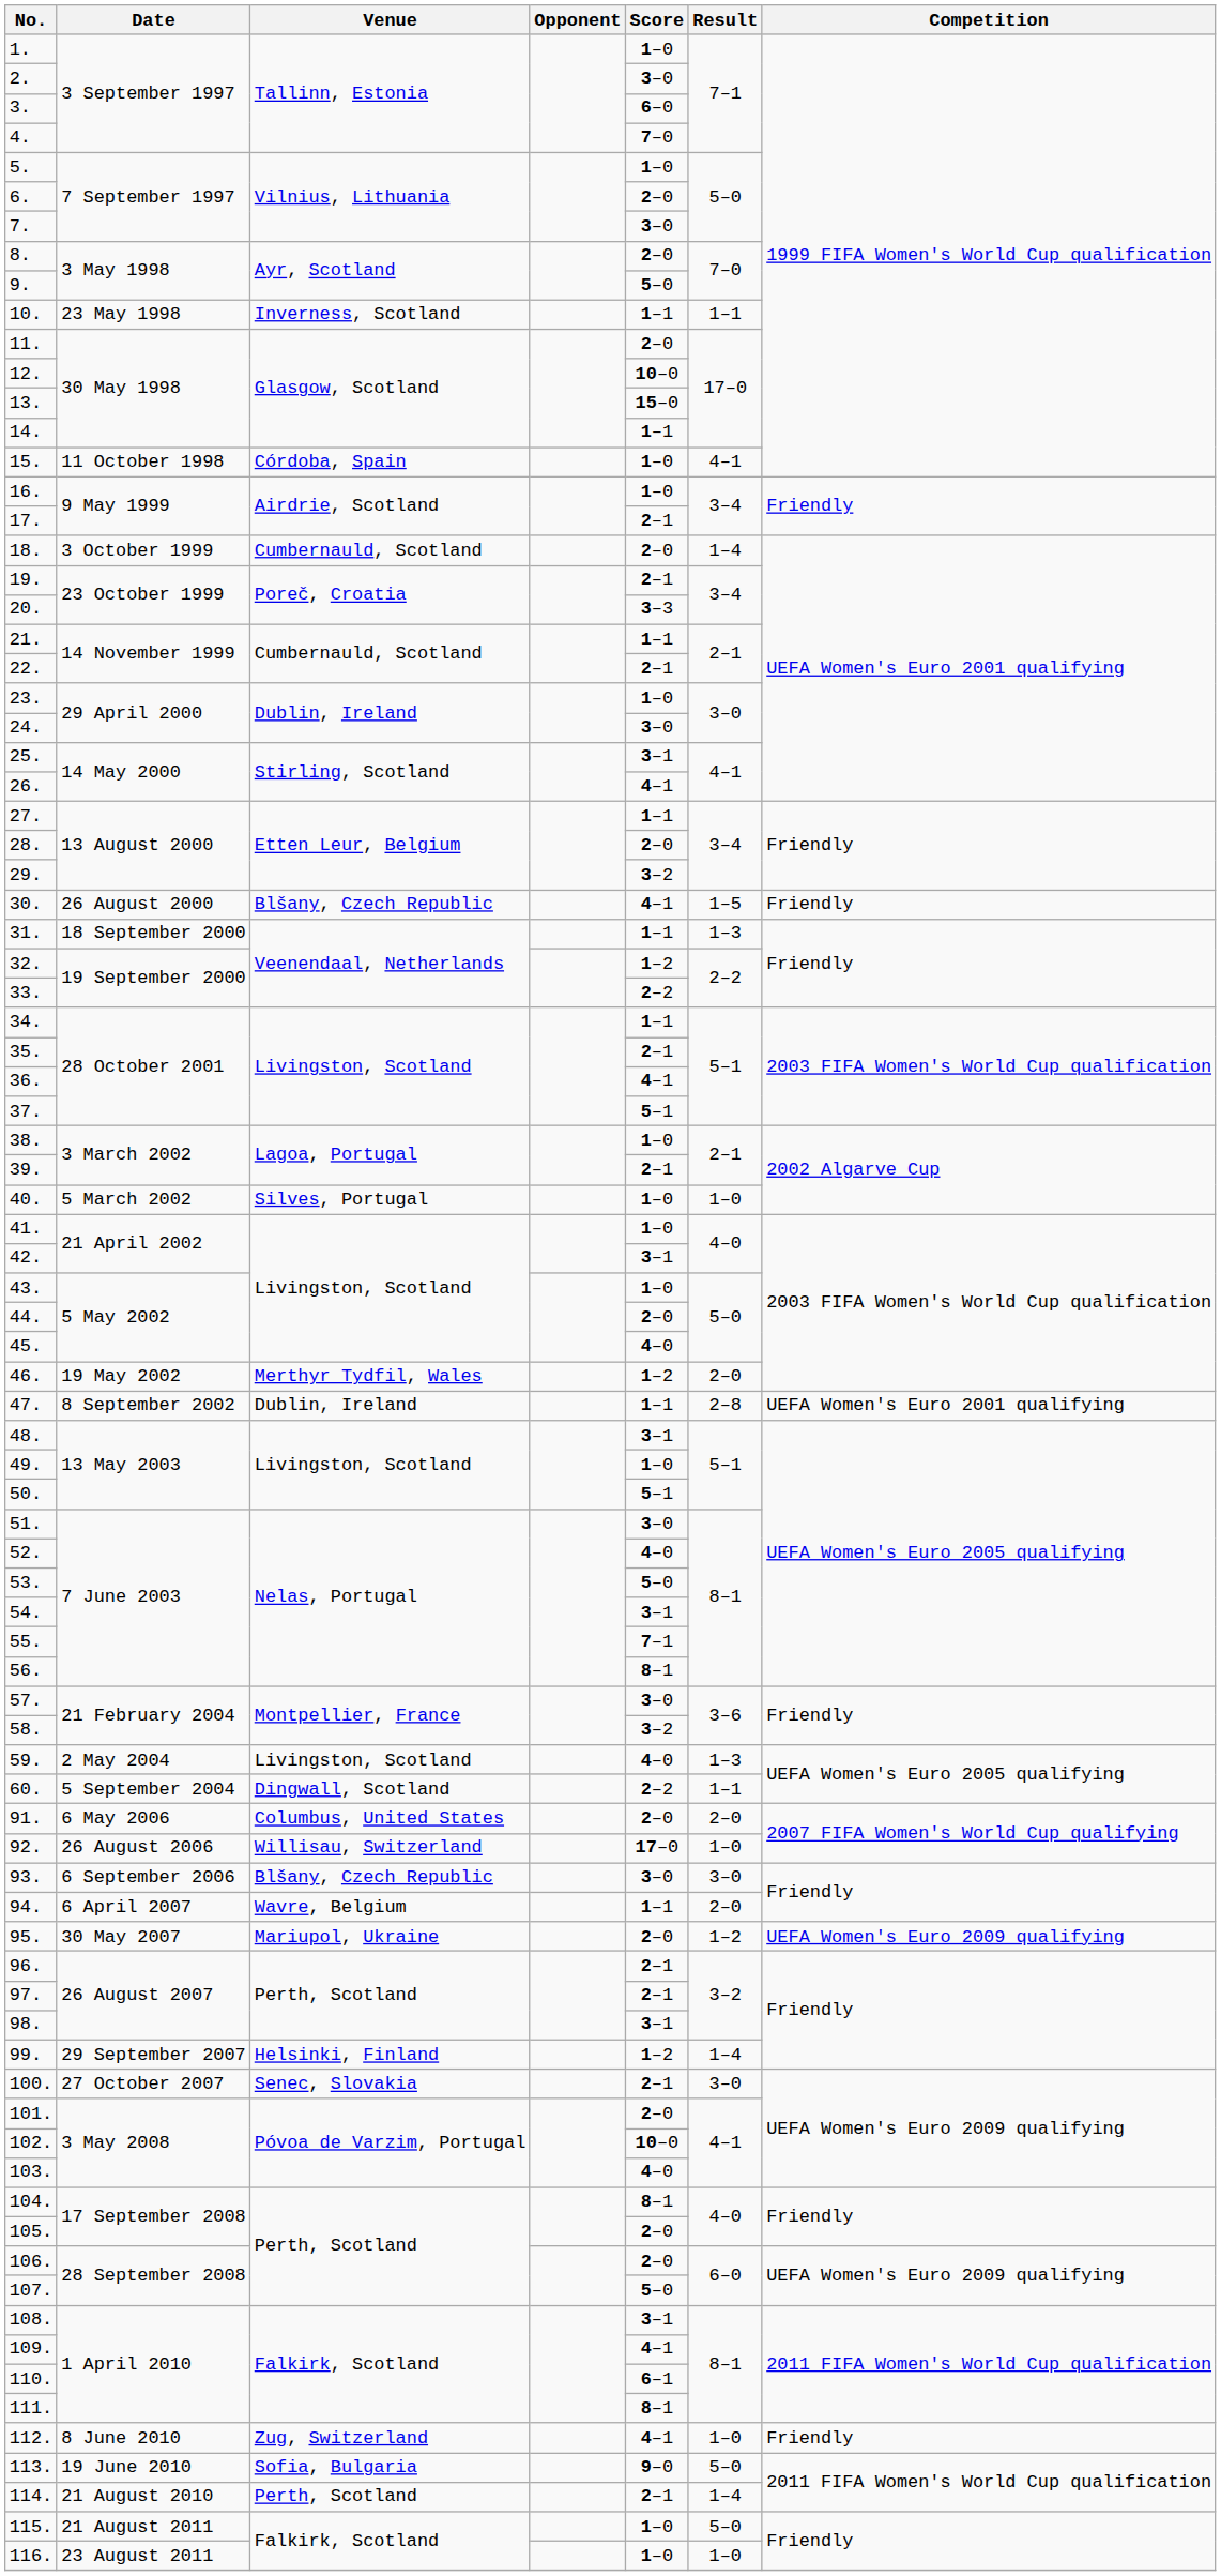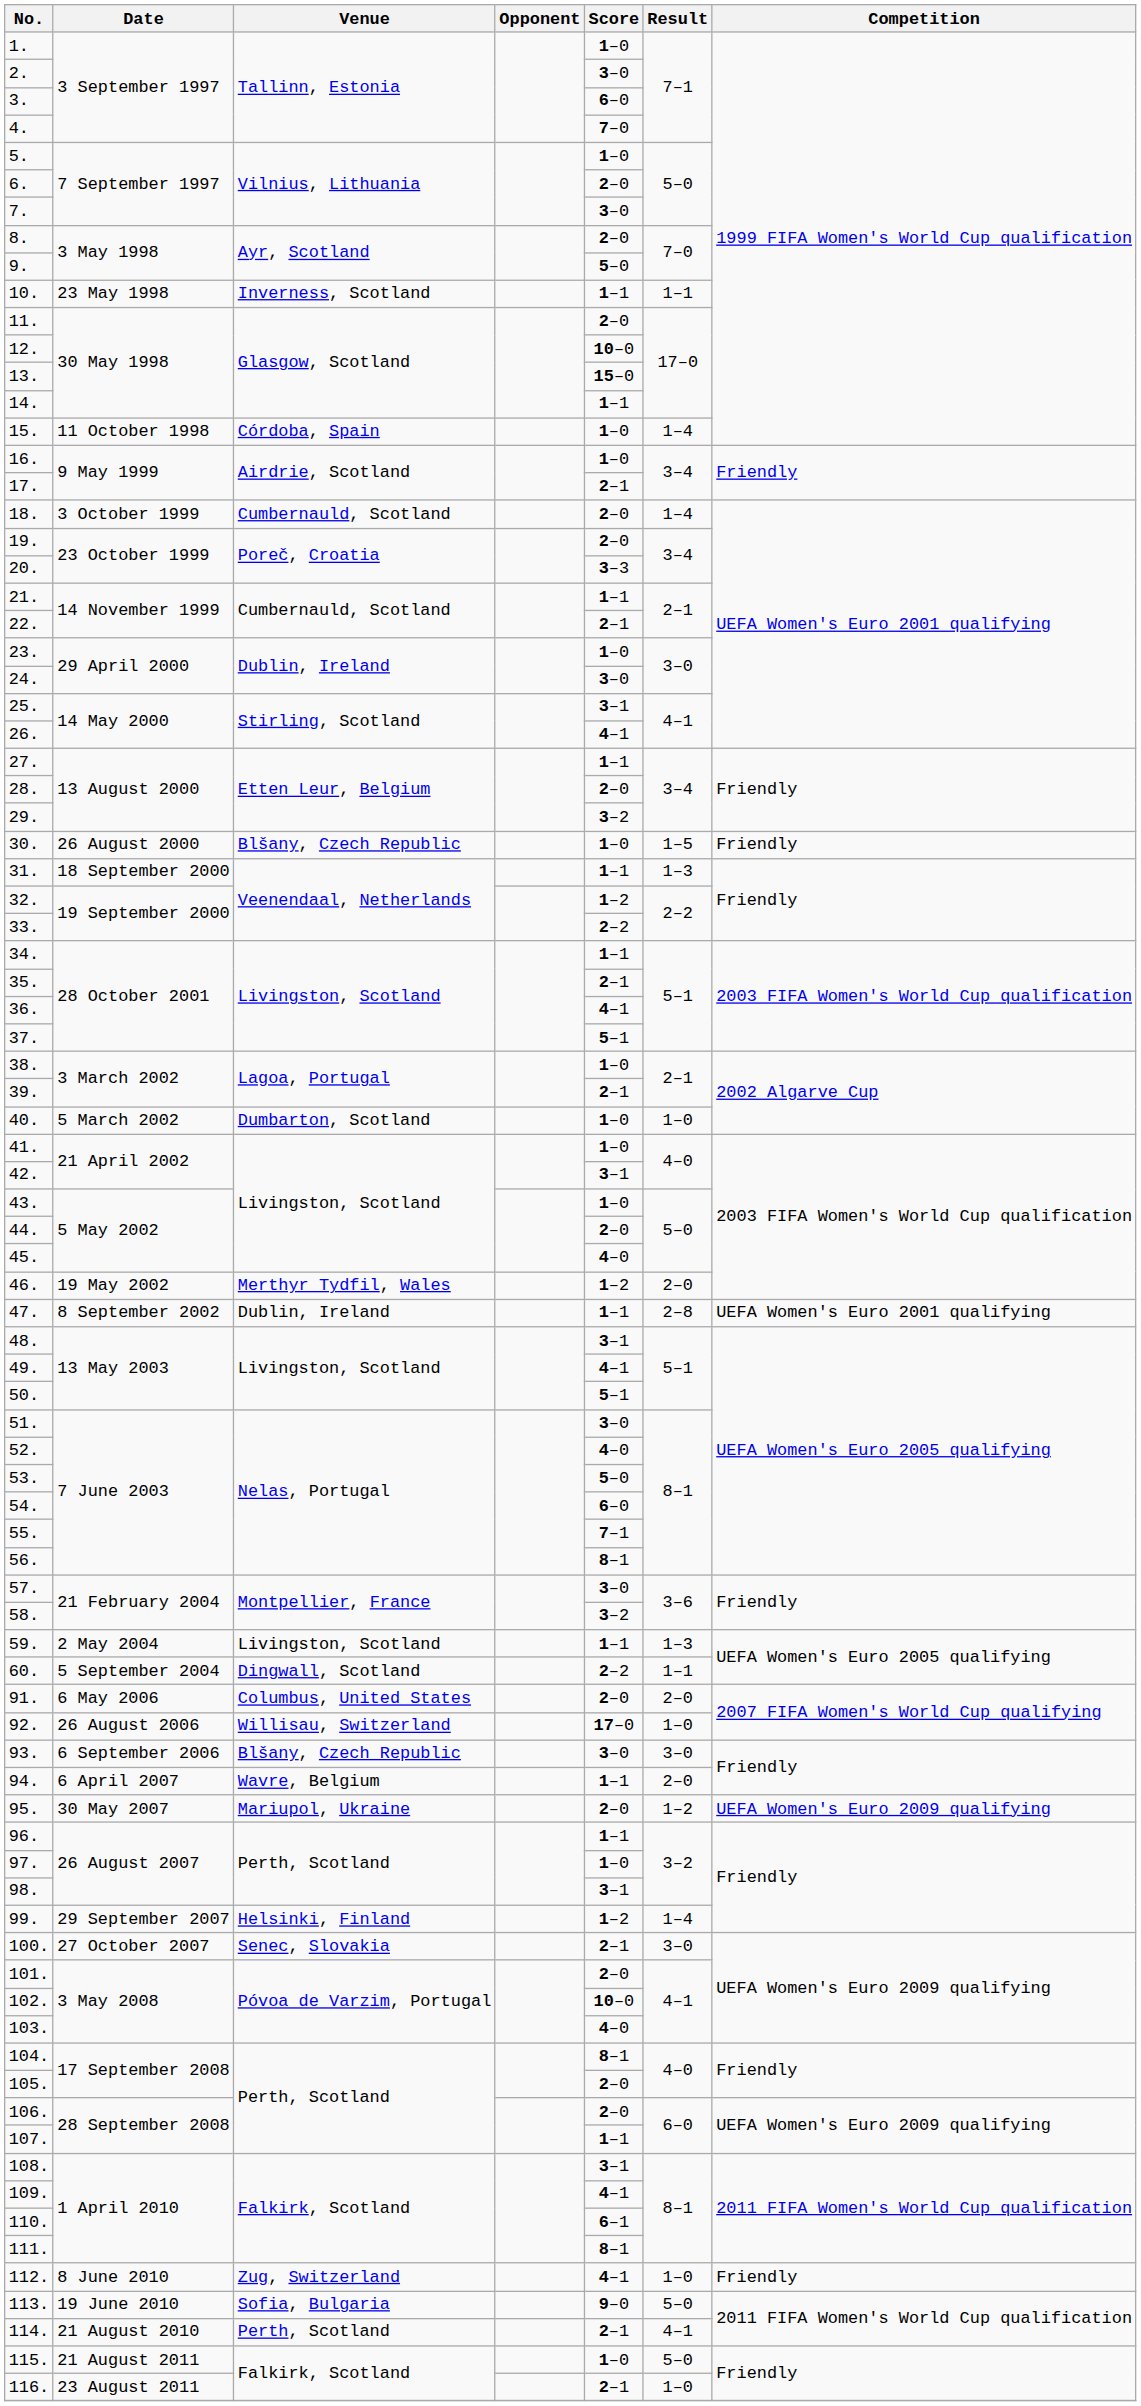15. | Result: 4–1 -> 1–4
19. | Score: 2–1 -> 2–0
30. | Score: 4–1 -> 1–0
40. | Venue: Silves, Portugal -> Dumbarton, Scotland
49. | Score: 1–0 -> 4–1
54. | Score: 3–1 -> 6–0
59. | Score: 4–0 -> 1–1
96. | Score: 2–1 -> 1–1
97. | Score: 2–1 -> 1–0
107. | Score: 5–0 -> 1–1
114. | Result: 1–4 -> 4–1
116. | Score: 1–0 -> 2–1
